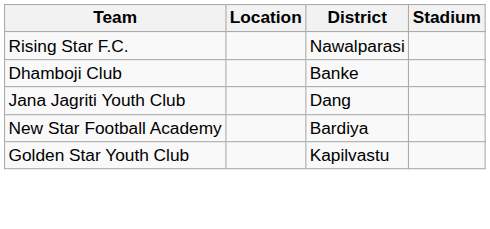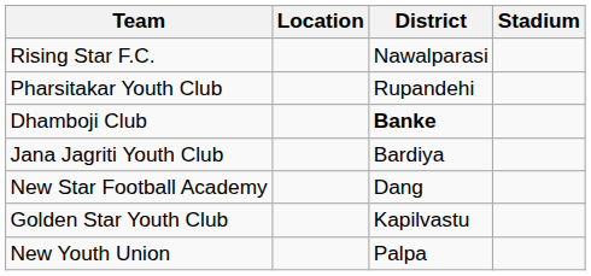+ row: Pharsitakar Youth Club | Rupandehi
Dhamboji Club | District: normal -> bold
Jana Jagriti Youth Club | District: Dang -> Bardiya
New Star Football Academy | District: Bardiya -> Dang
+ row: New Youth Union | Palpa
